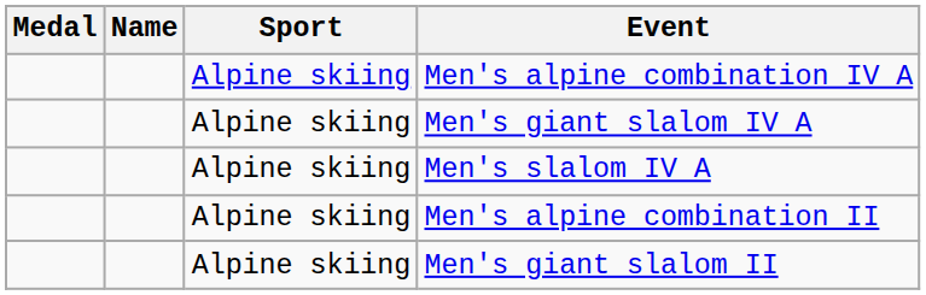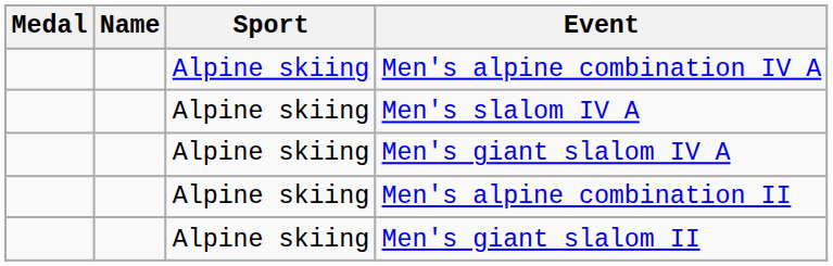rows swapped: Men's giant slalom IV A <-> Men's slalom IV A
